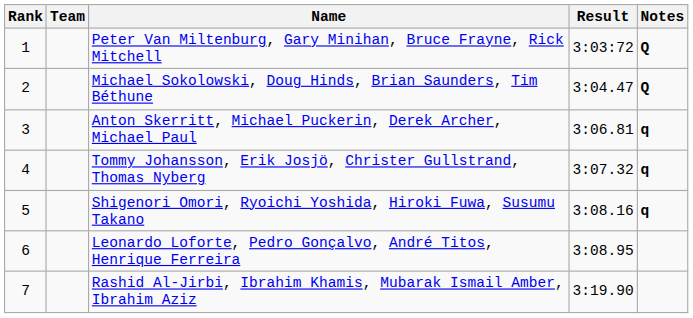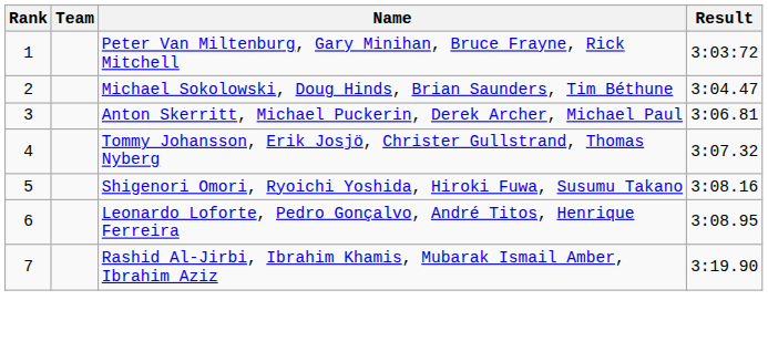- column: Notes | Q | Q | q | q | q
